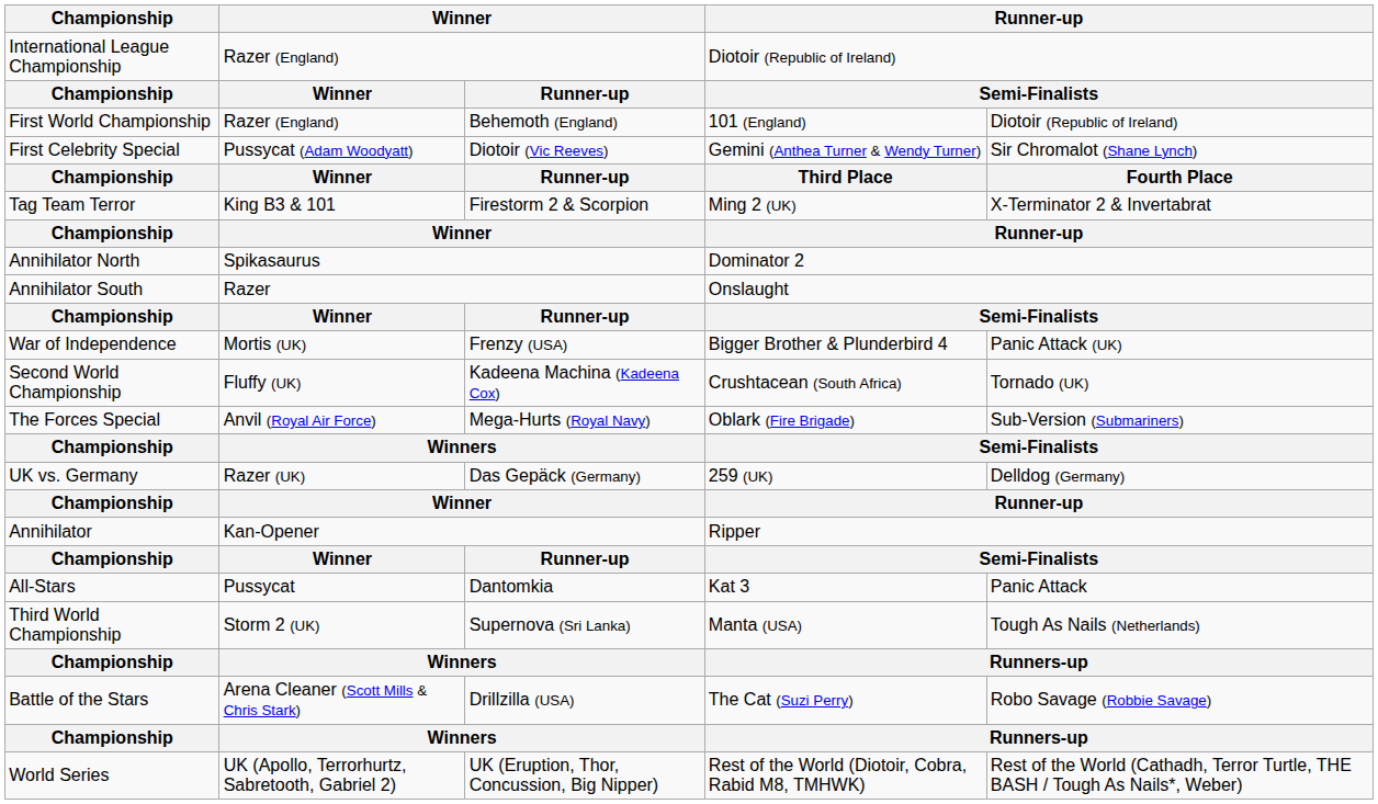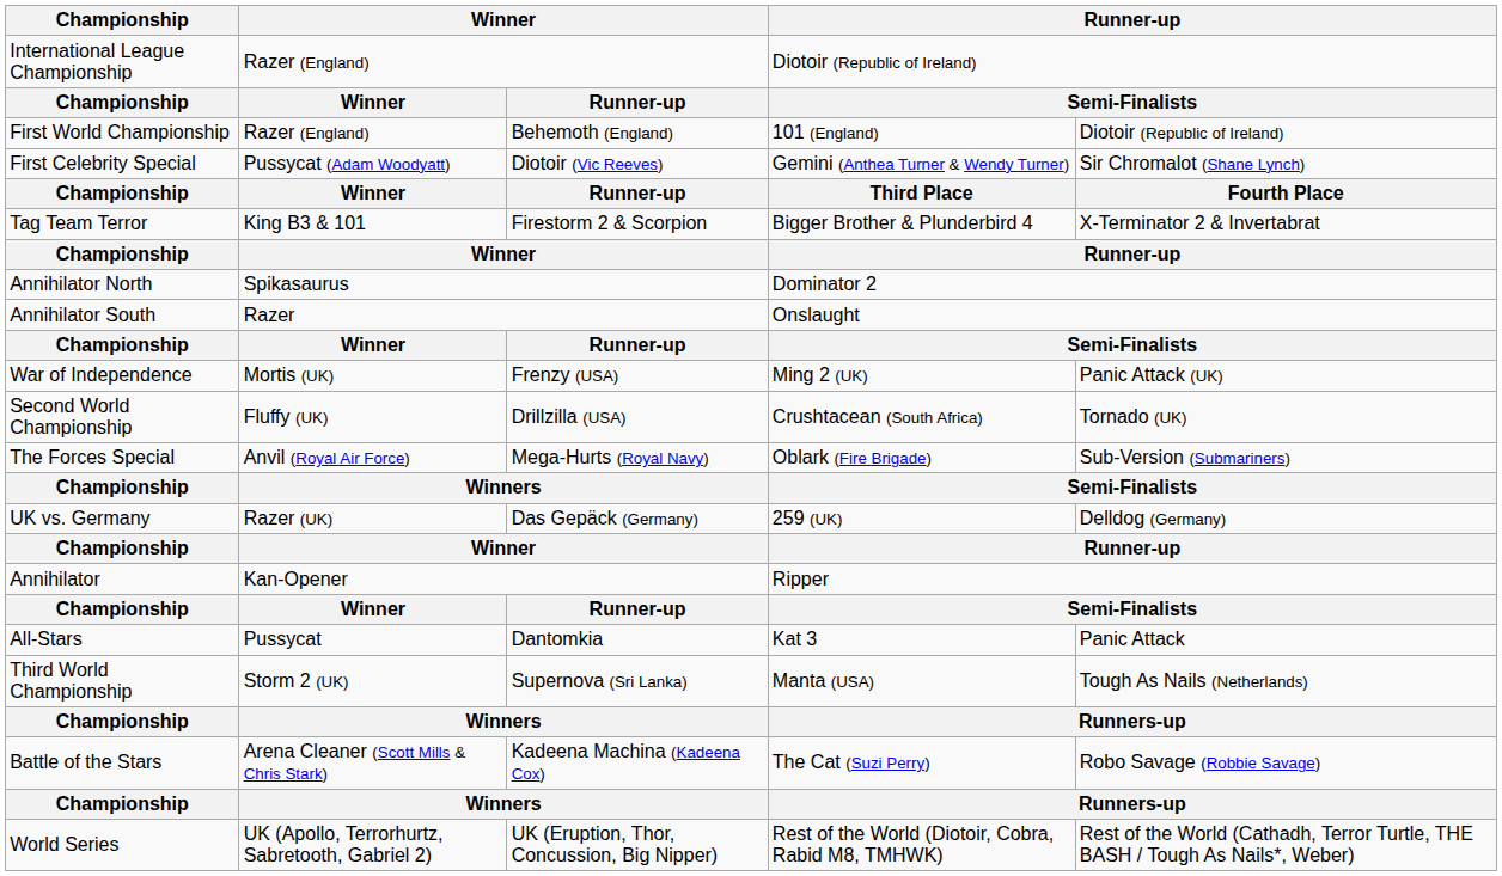Tag Team Terror | column 6: Ming 2 (UK) -> Bigger Brother & Plunderbird 4
War of Independence | column 6: Bigger Brother & Plunderbird 4 -> Ming 2 (UK)
Second World Championship | column 5: Kadeena Machina (Kadeena Cox) -> Drillzilla (USA)
Battle of the Stars | column 5: Drillzilla (USA) -> Kadeena Machina (Kadeena Cox)
